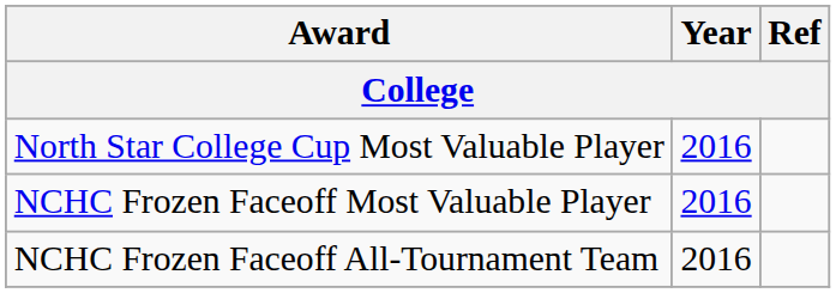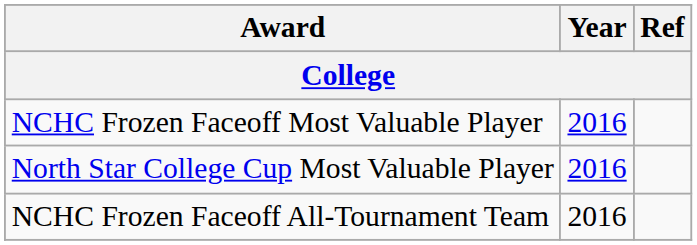rows swapped: North Star College Cup Most Valuable Player <-> NCHC Frozen Faceoff Most Valuable Player
